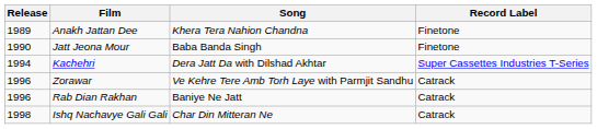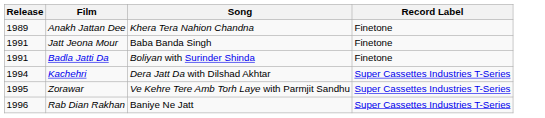Jatt Jeona Mour | Release: 1990 -> 1991
+ row: 1991 | Badla Jatti Da | Boliyan with Surinder Shinda | Finetone
Zorawar | Release: 1996 -> 1995
Zorawar | Record Label: Catrack -> Super Cassettes Industries T-Series
Rab Dian Rakhan | Record Label: Catrack -> Super Cassettes Industries T-Series
- row: 1998 | Ishq Nachavye Gali Gali | Char Din Mitteran Ne | Catrack
